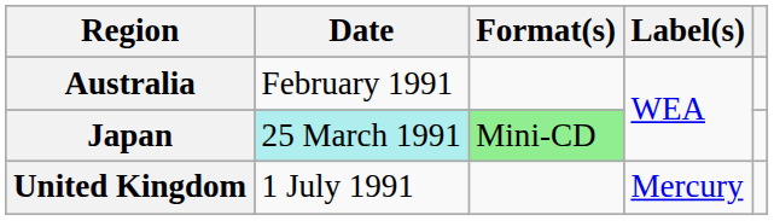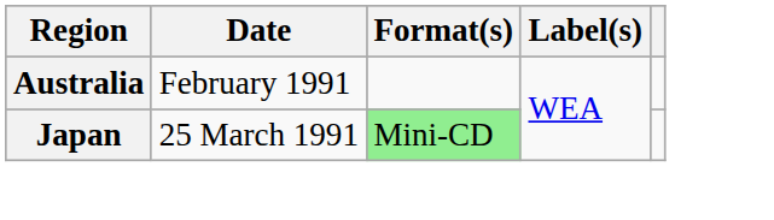Japan | Date: paleturquoise background -> no background
- row: United Kingdom | 1 July 1991 | Mercury
